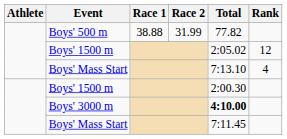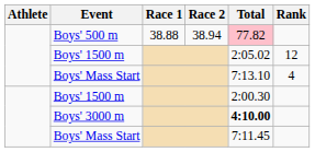Boys' 500 m | Race 2: 31.99 -> 38.94
Boys' 500 m | Total: no background -> pink background
